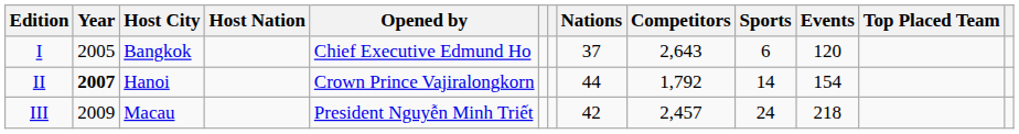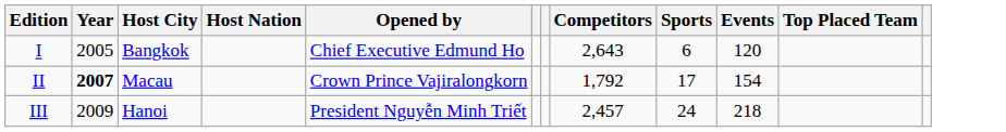- column: Nations | 37 | 44 | 42
II | Host City: Hanoi -> Macau
II | Sports: 14 -> 17
III | Host City: Macau -> Hanoi
